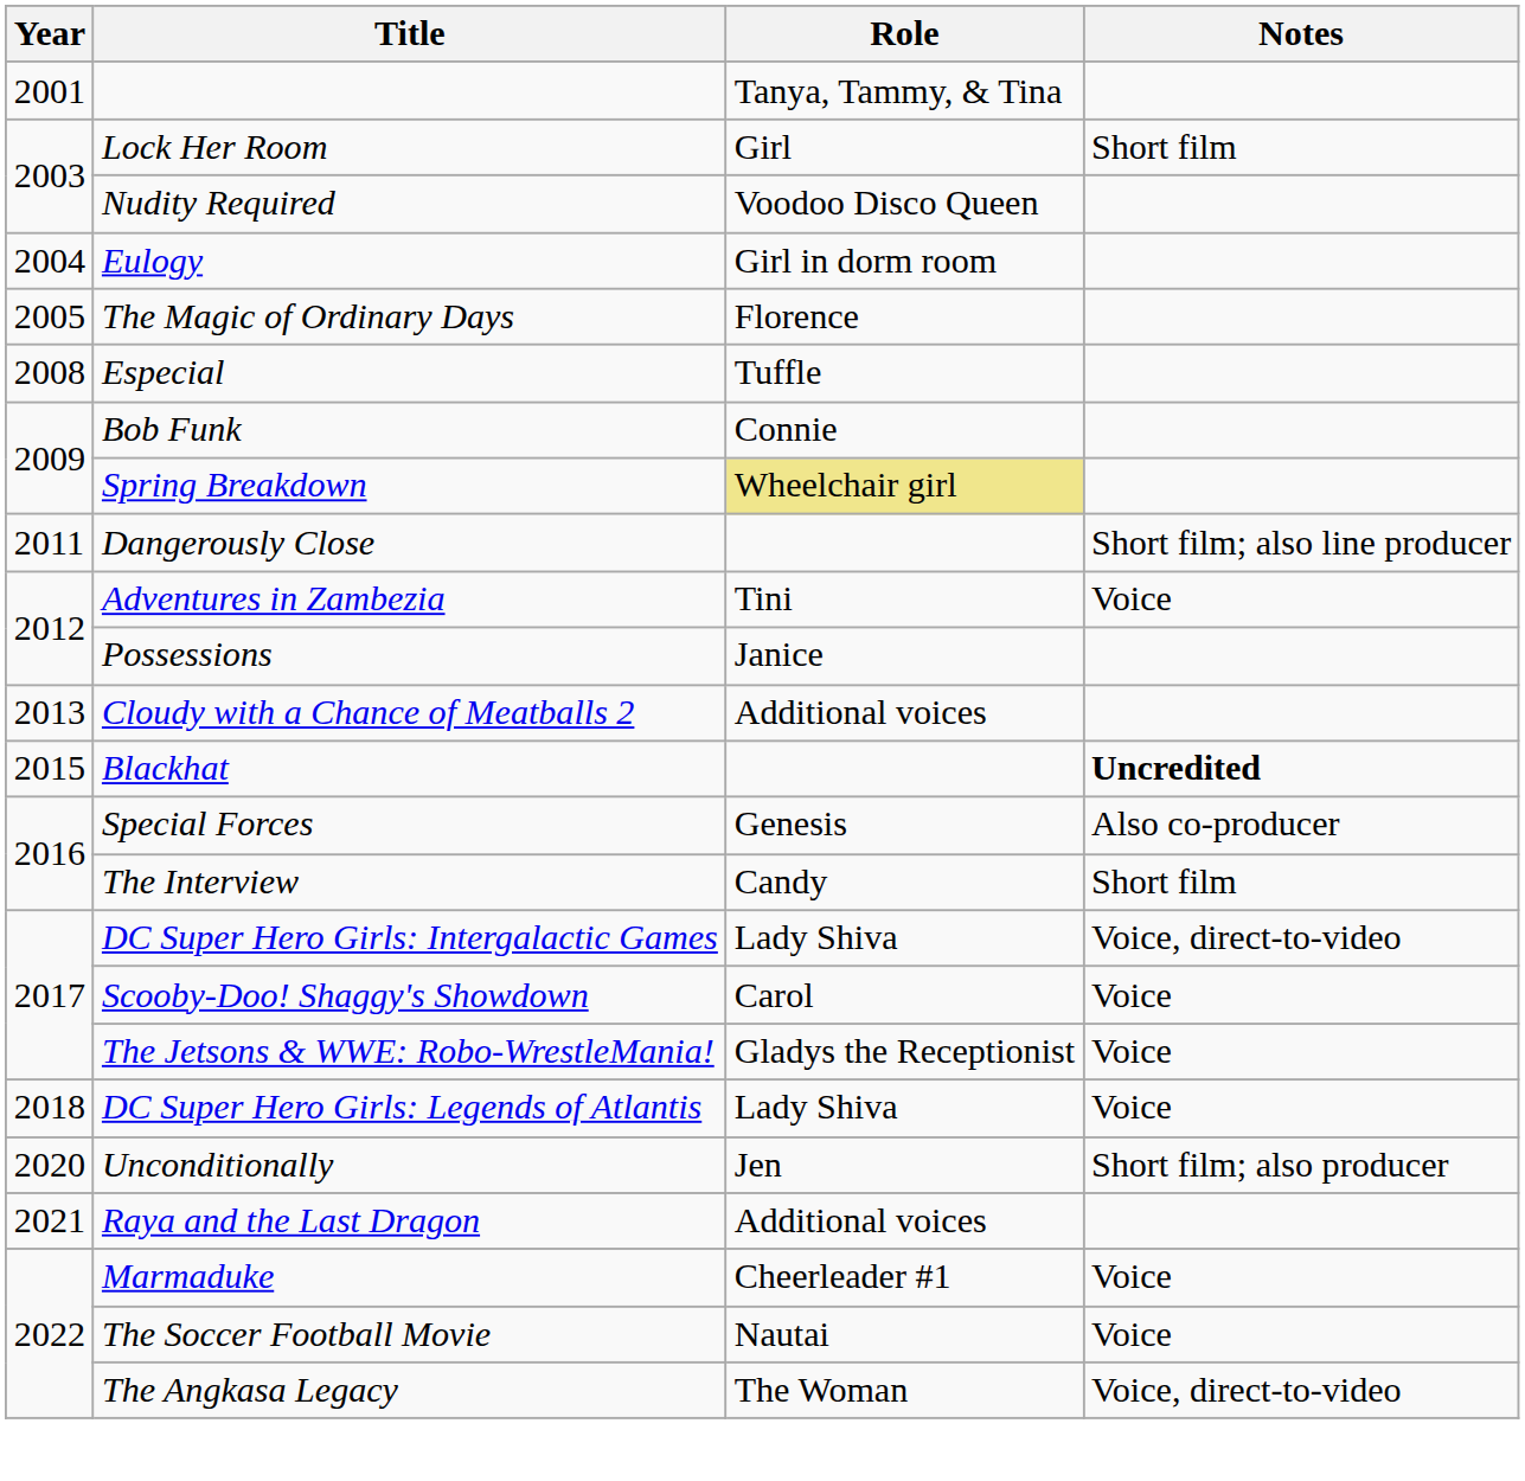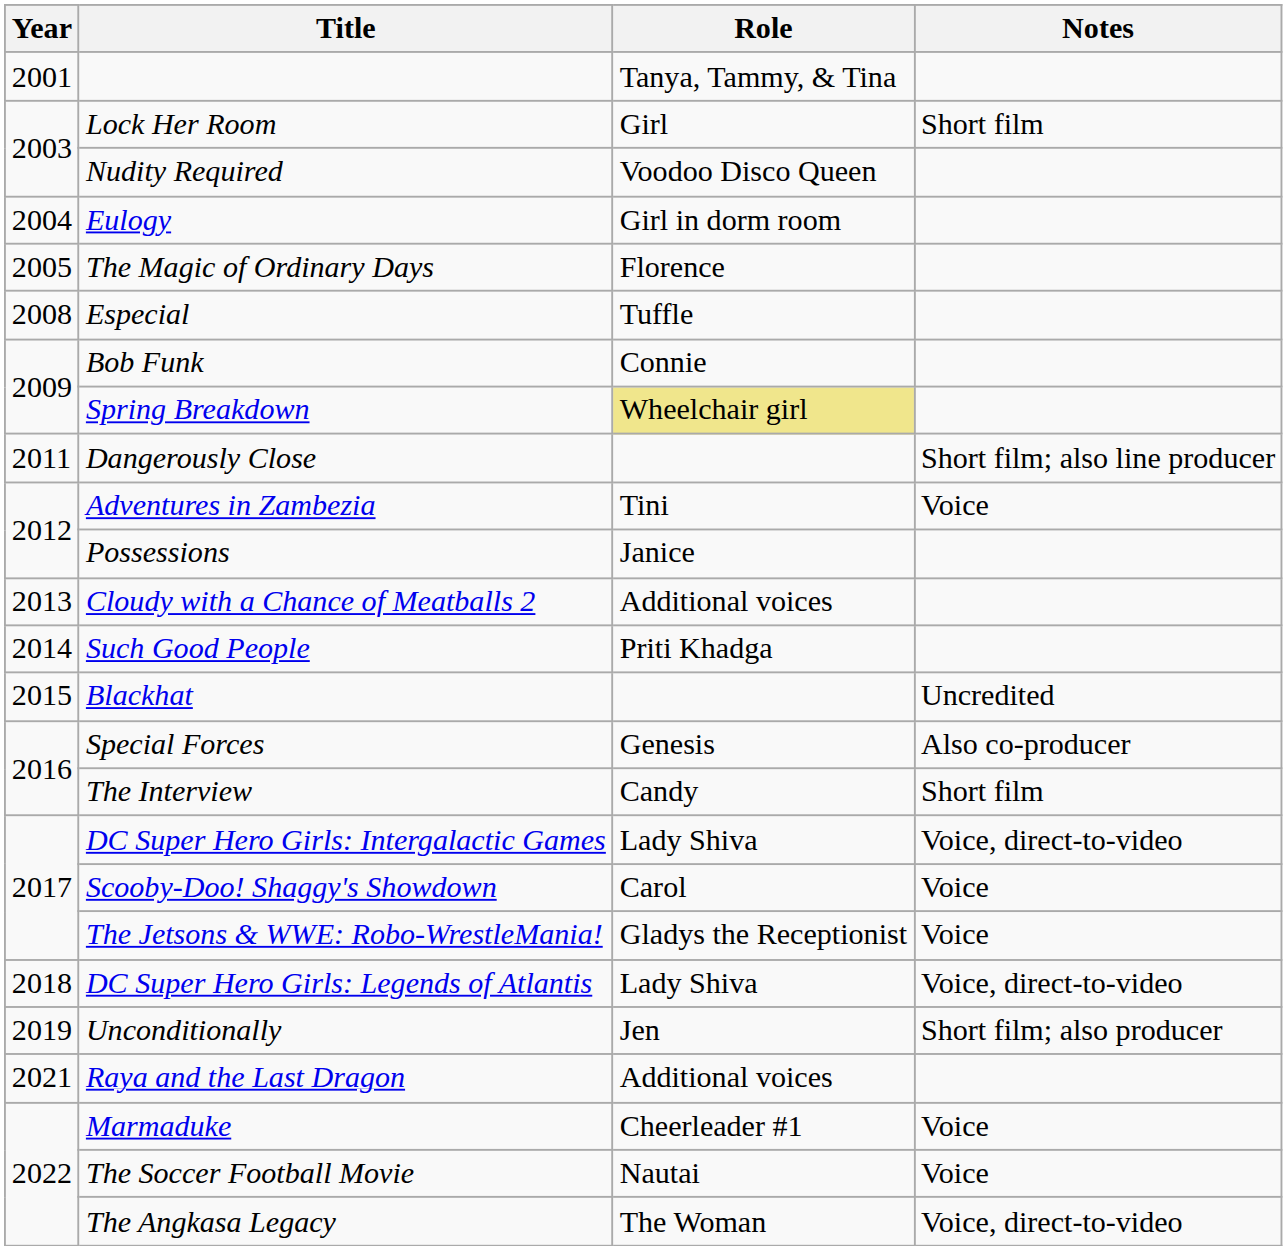+ row: 2014 | Such Good People | Priti Khadga
Blackhat | Notes: bold -> normal
DC Super Hero Girls: Legends of Atlantis | Notes: Voice -> Voice, direct-to-video
Unconditionally | Year: 2020 -> 2019
